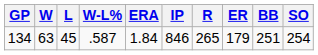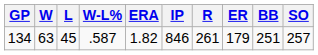134 | ERA: 1.84 -> 1.82
134 | R: 265 -> 261
134 | SO: 254 -> 257
